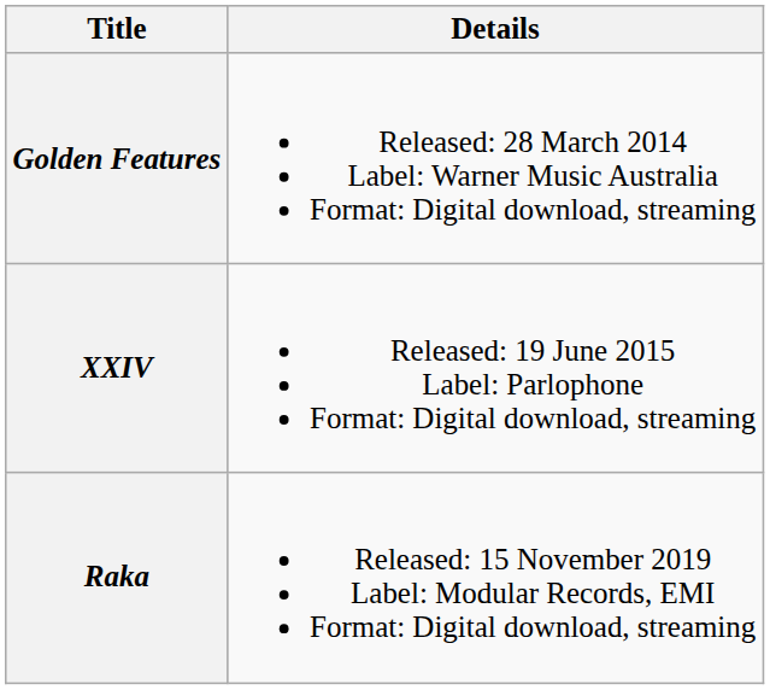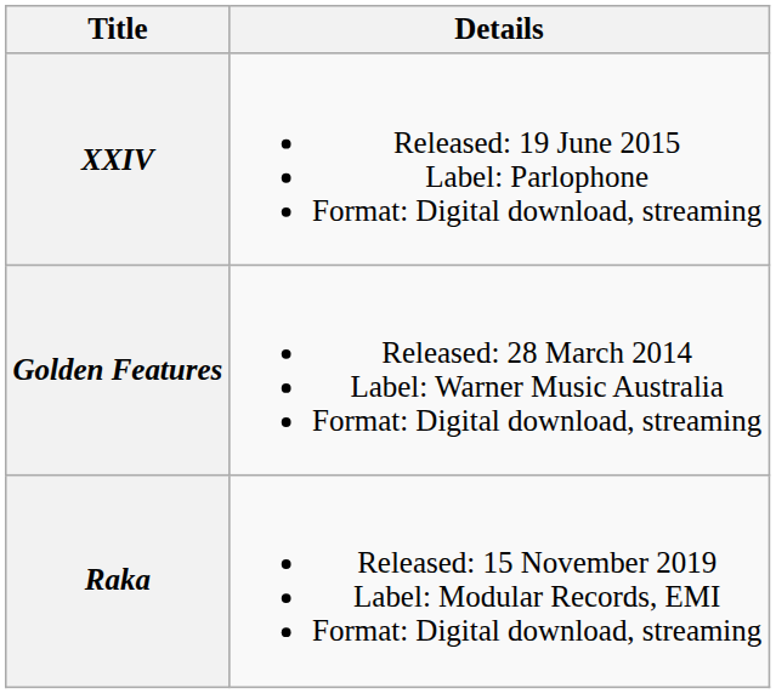rows swapped: Golden Features <-> XXIV
